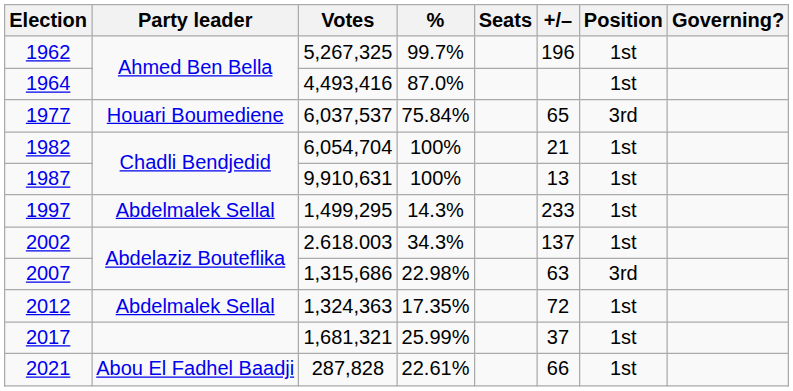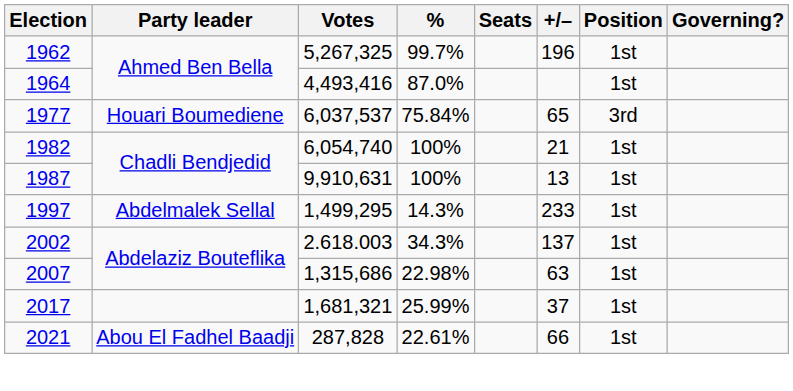1982 | Votes: 6,054,704 -> 6,054,740
2007 | Position: 3rd -> 1st
- row: 2012 | Abdelmalek Sellal | 1,324,363 | 17.35% | 72 | 1st
